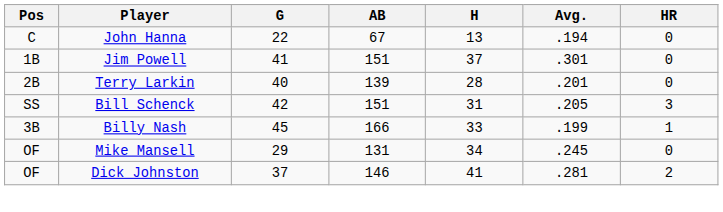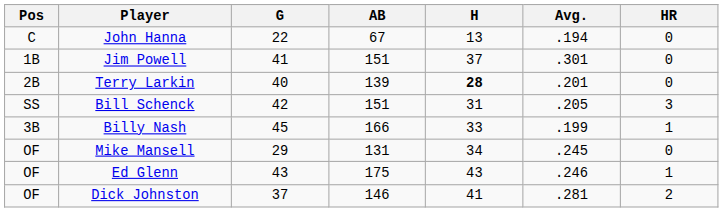Terry Larkin | H: normal -> bold
+ row: OF | Ed Glenn | 43 | 175 | 43 | .246 | 1
